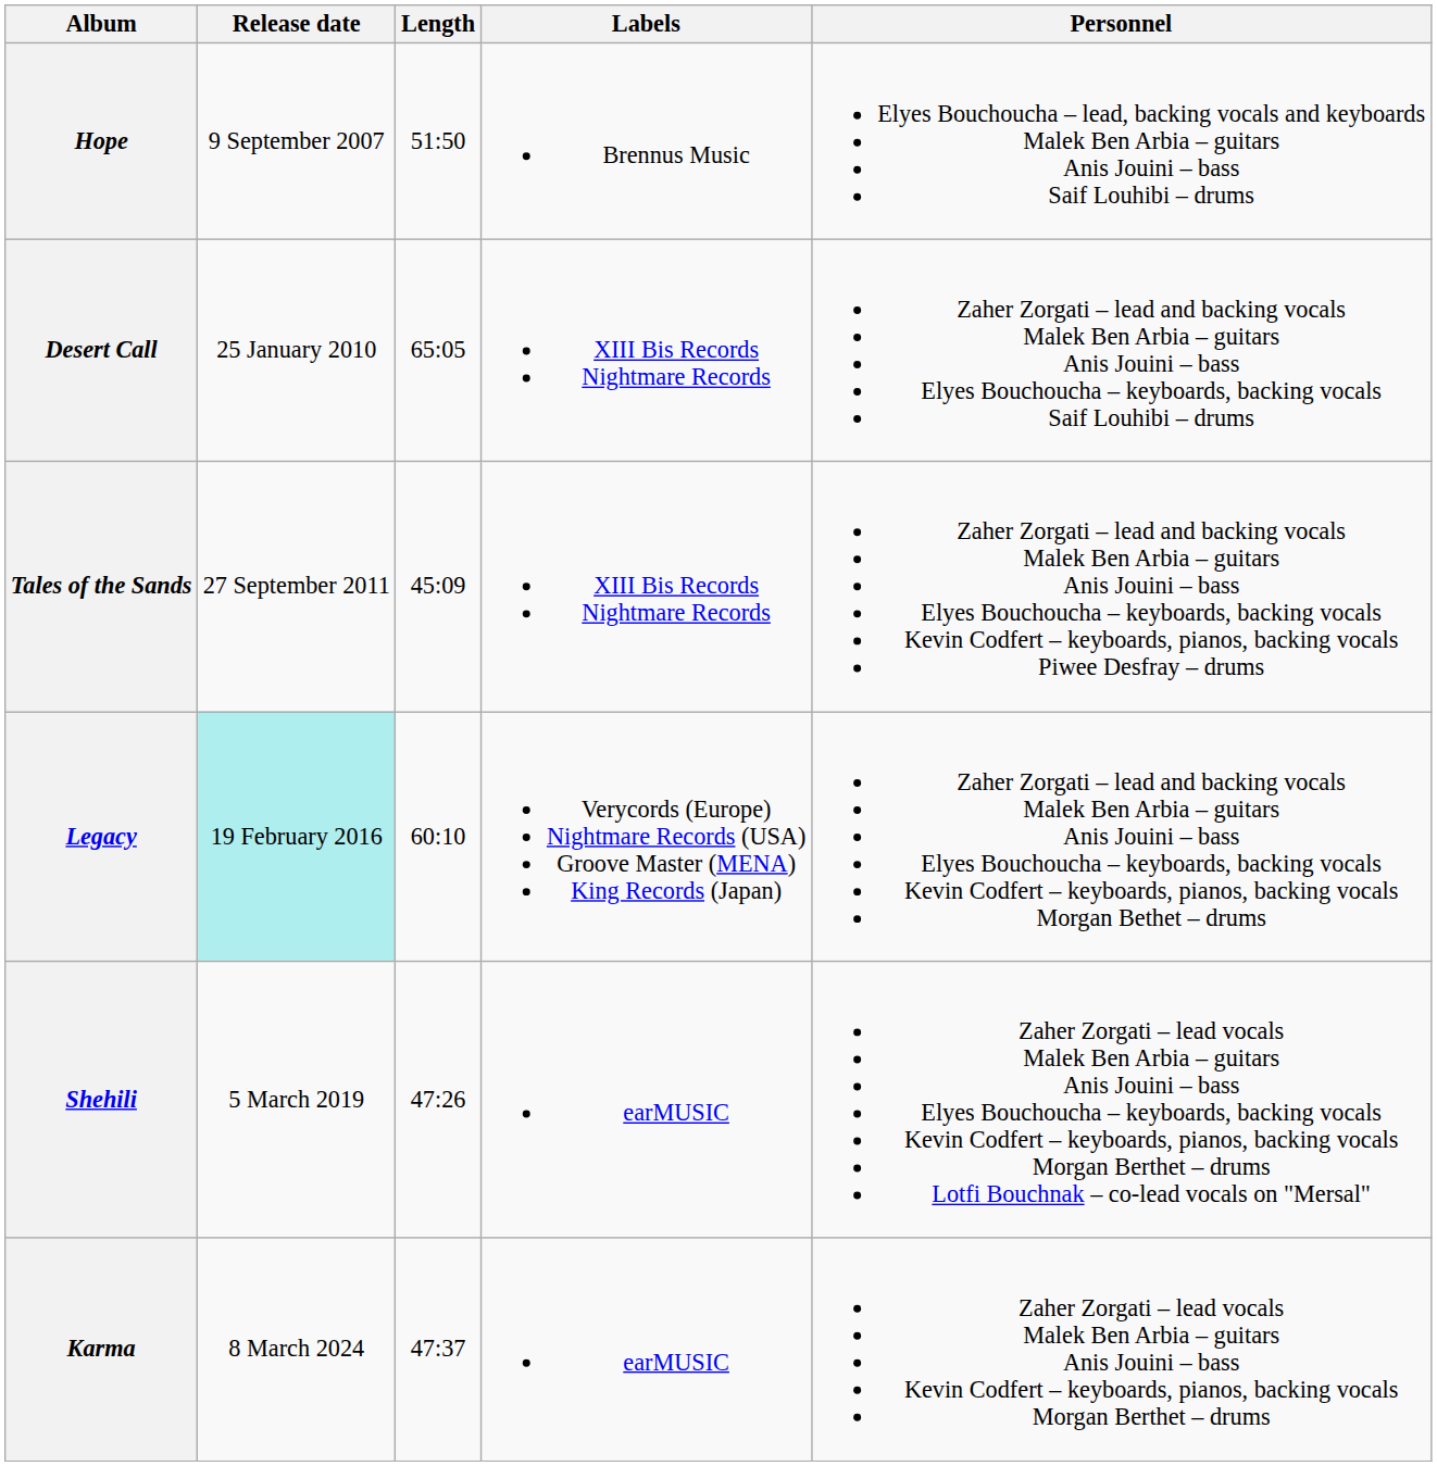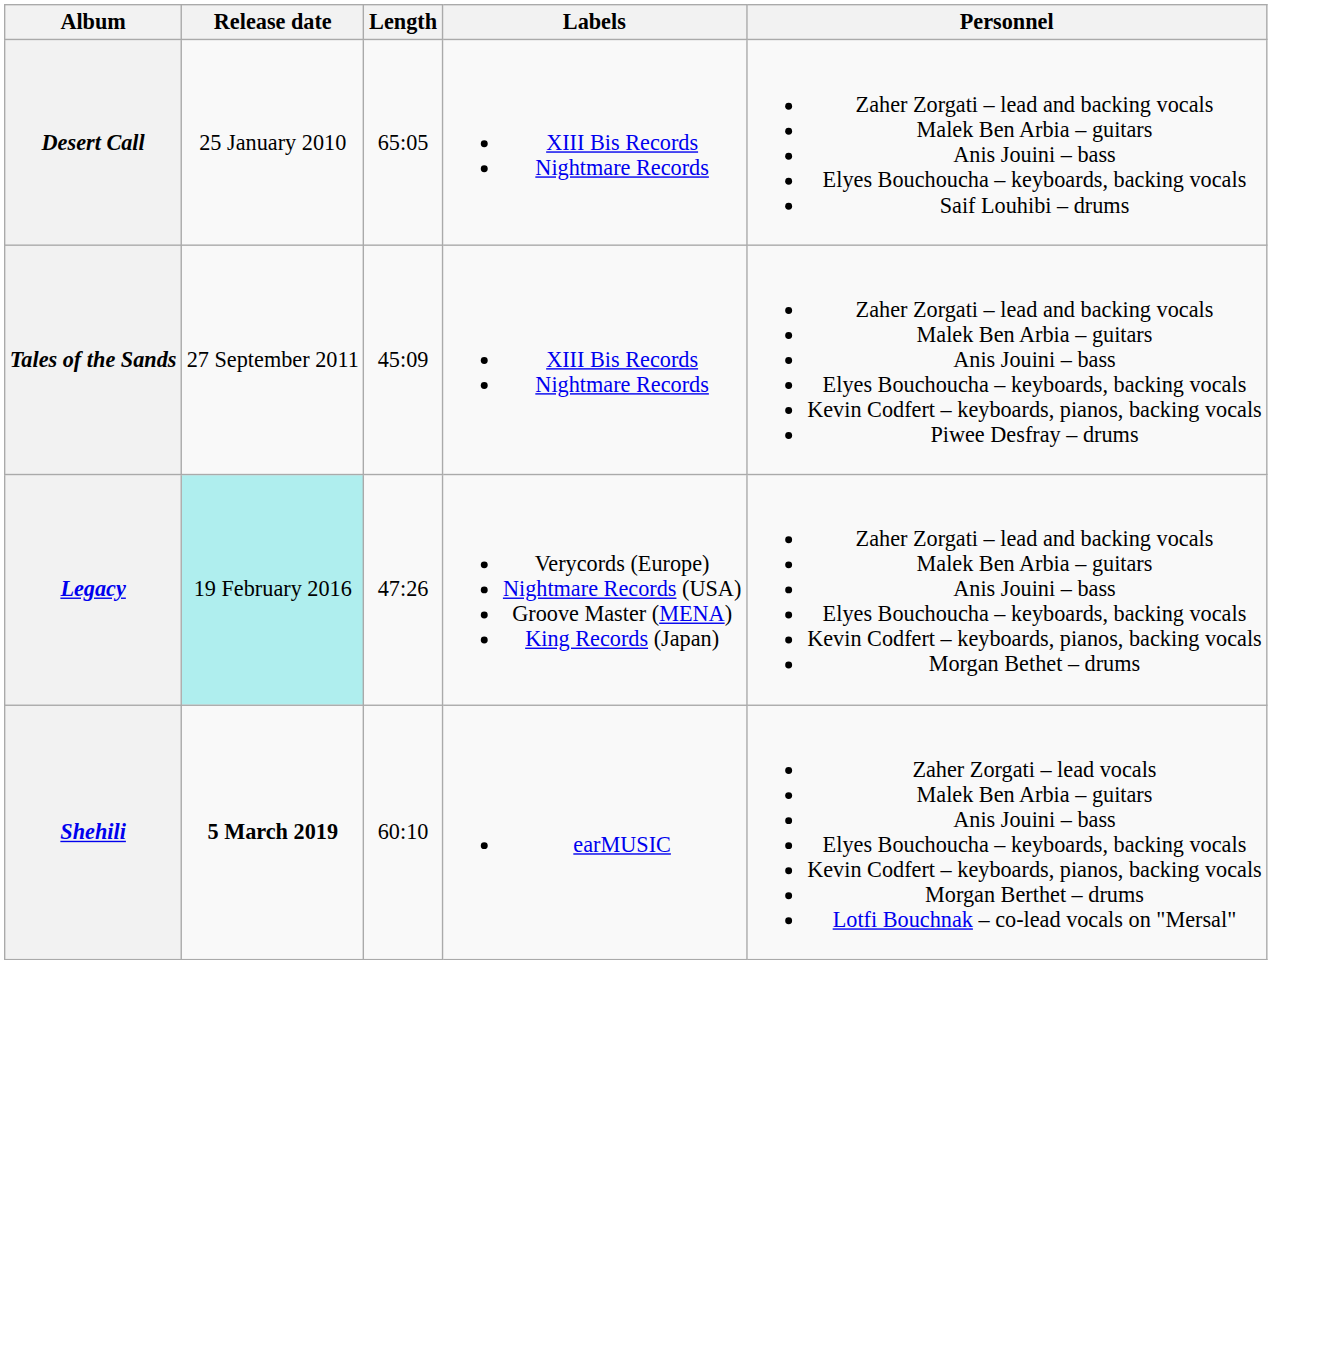- row: Hope | 9 September 2007 | 51:50 | Brennus Music | Elyes Bouchoucha – lead, backing vocals and keyboards Malek Ben Arbia – guitars Anis Jouini – bass Saif Louhibi – drums
Legacy | Length: 60:10 -> 47:26
Shehili | Release date: normal -> bold
Shehili | Length: 47:26 -> 60:10
- row: Karma | 8 March 2024 | 47:37 | earMUSIC | Zaher Zorgati – lead vocals Malek Ben Arbia – guitars Anis Jouini – bass Kevin Codfert – keyboards, pianos, backing vocals Morgan Berthet – drums
